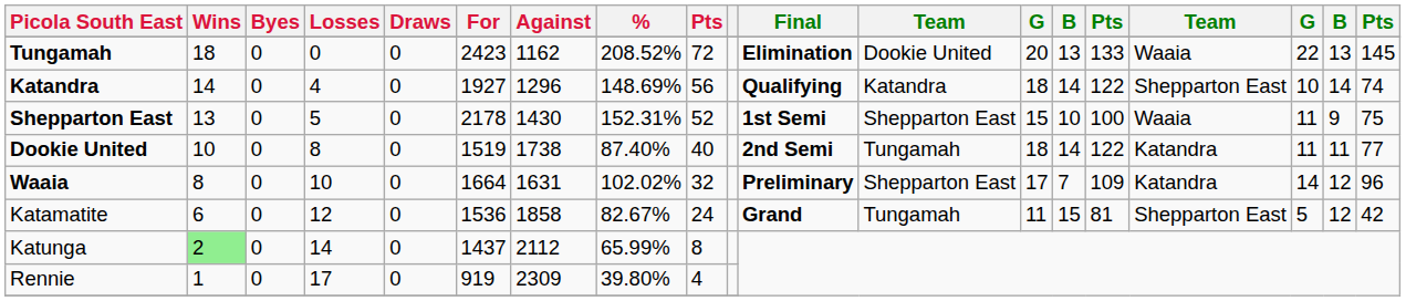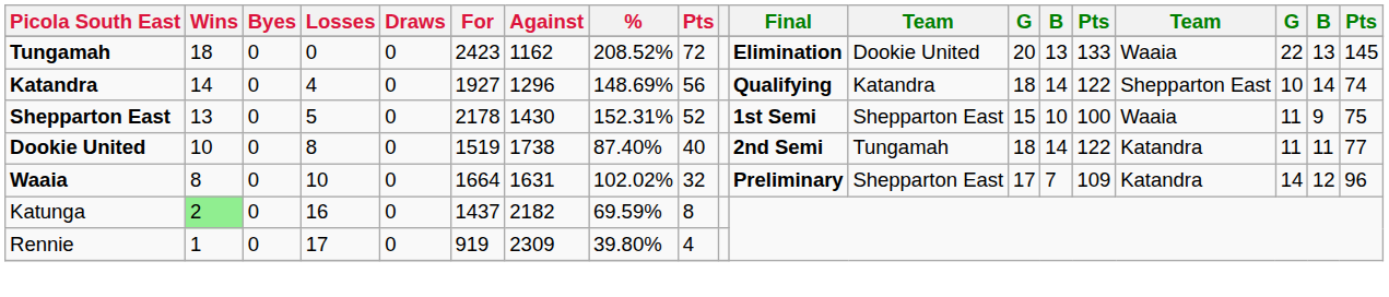- row: Katamatite | 6 | 0 | 12 | 0 | 1536 | 1858 | 82.67% | 24 | Grand | Tungamah | 11 | 15 | 81 | Shepparton East | 5 | 12 | 42
Katunga | Losses: 14 -> 16
Katunga | Against: 2112 -> 2182
Katunga | %: 65.99% -> 69.59%
